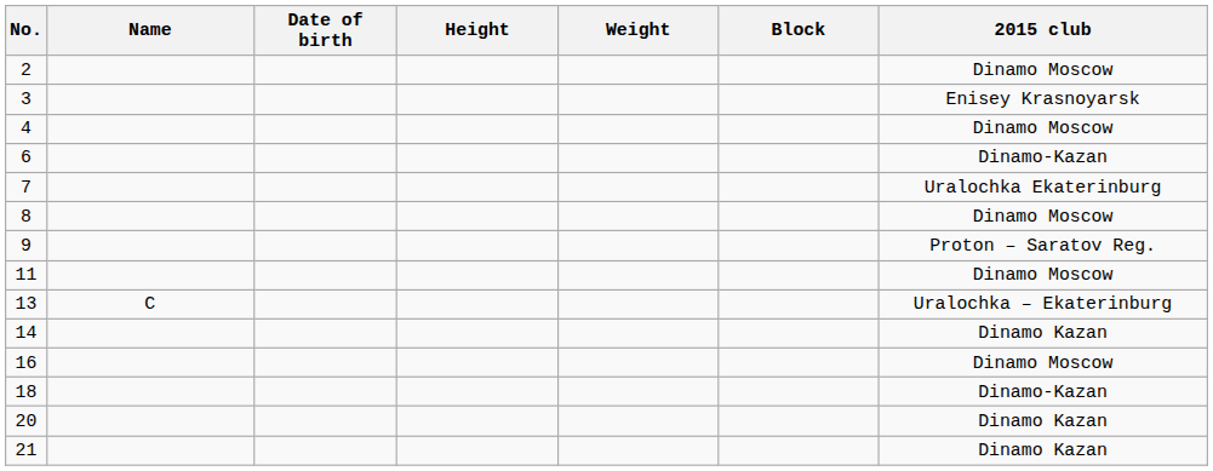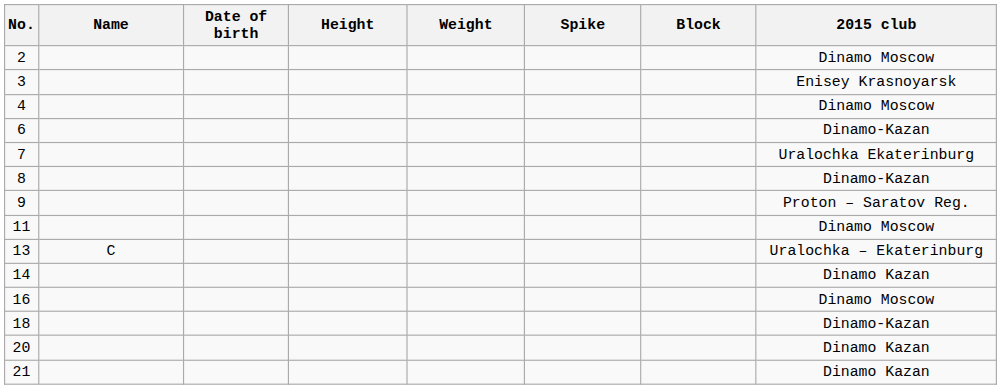+ column: Spike
8 | 2015 club: Dinamo Moscow -> Dinamo-Kazan
